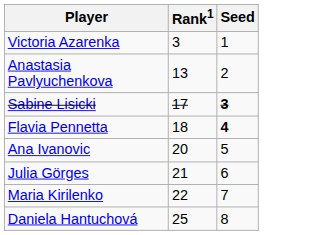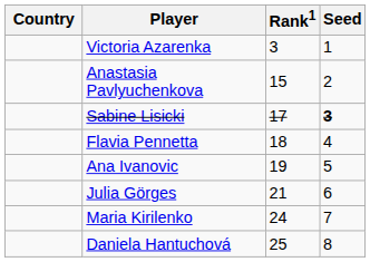+ column: Country
Anastasia Pavlyuchenkova | Rank1: 13 -> 15
Flavia Pennetta | Seed: bold -> normal
Ana Ivanovic | Rank1: 20 -> 19
Maria Kirilenko | Rank1: 22 -> 24
